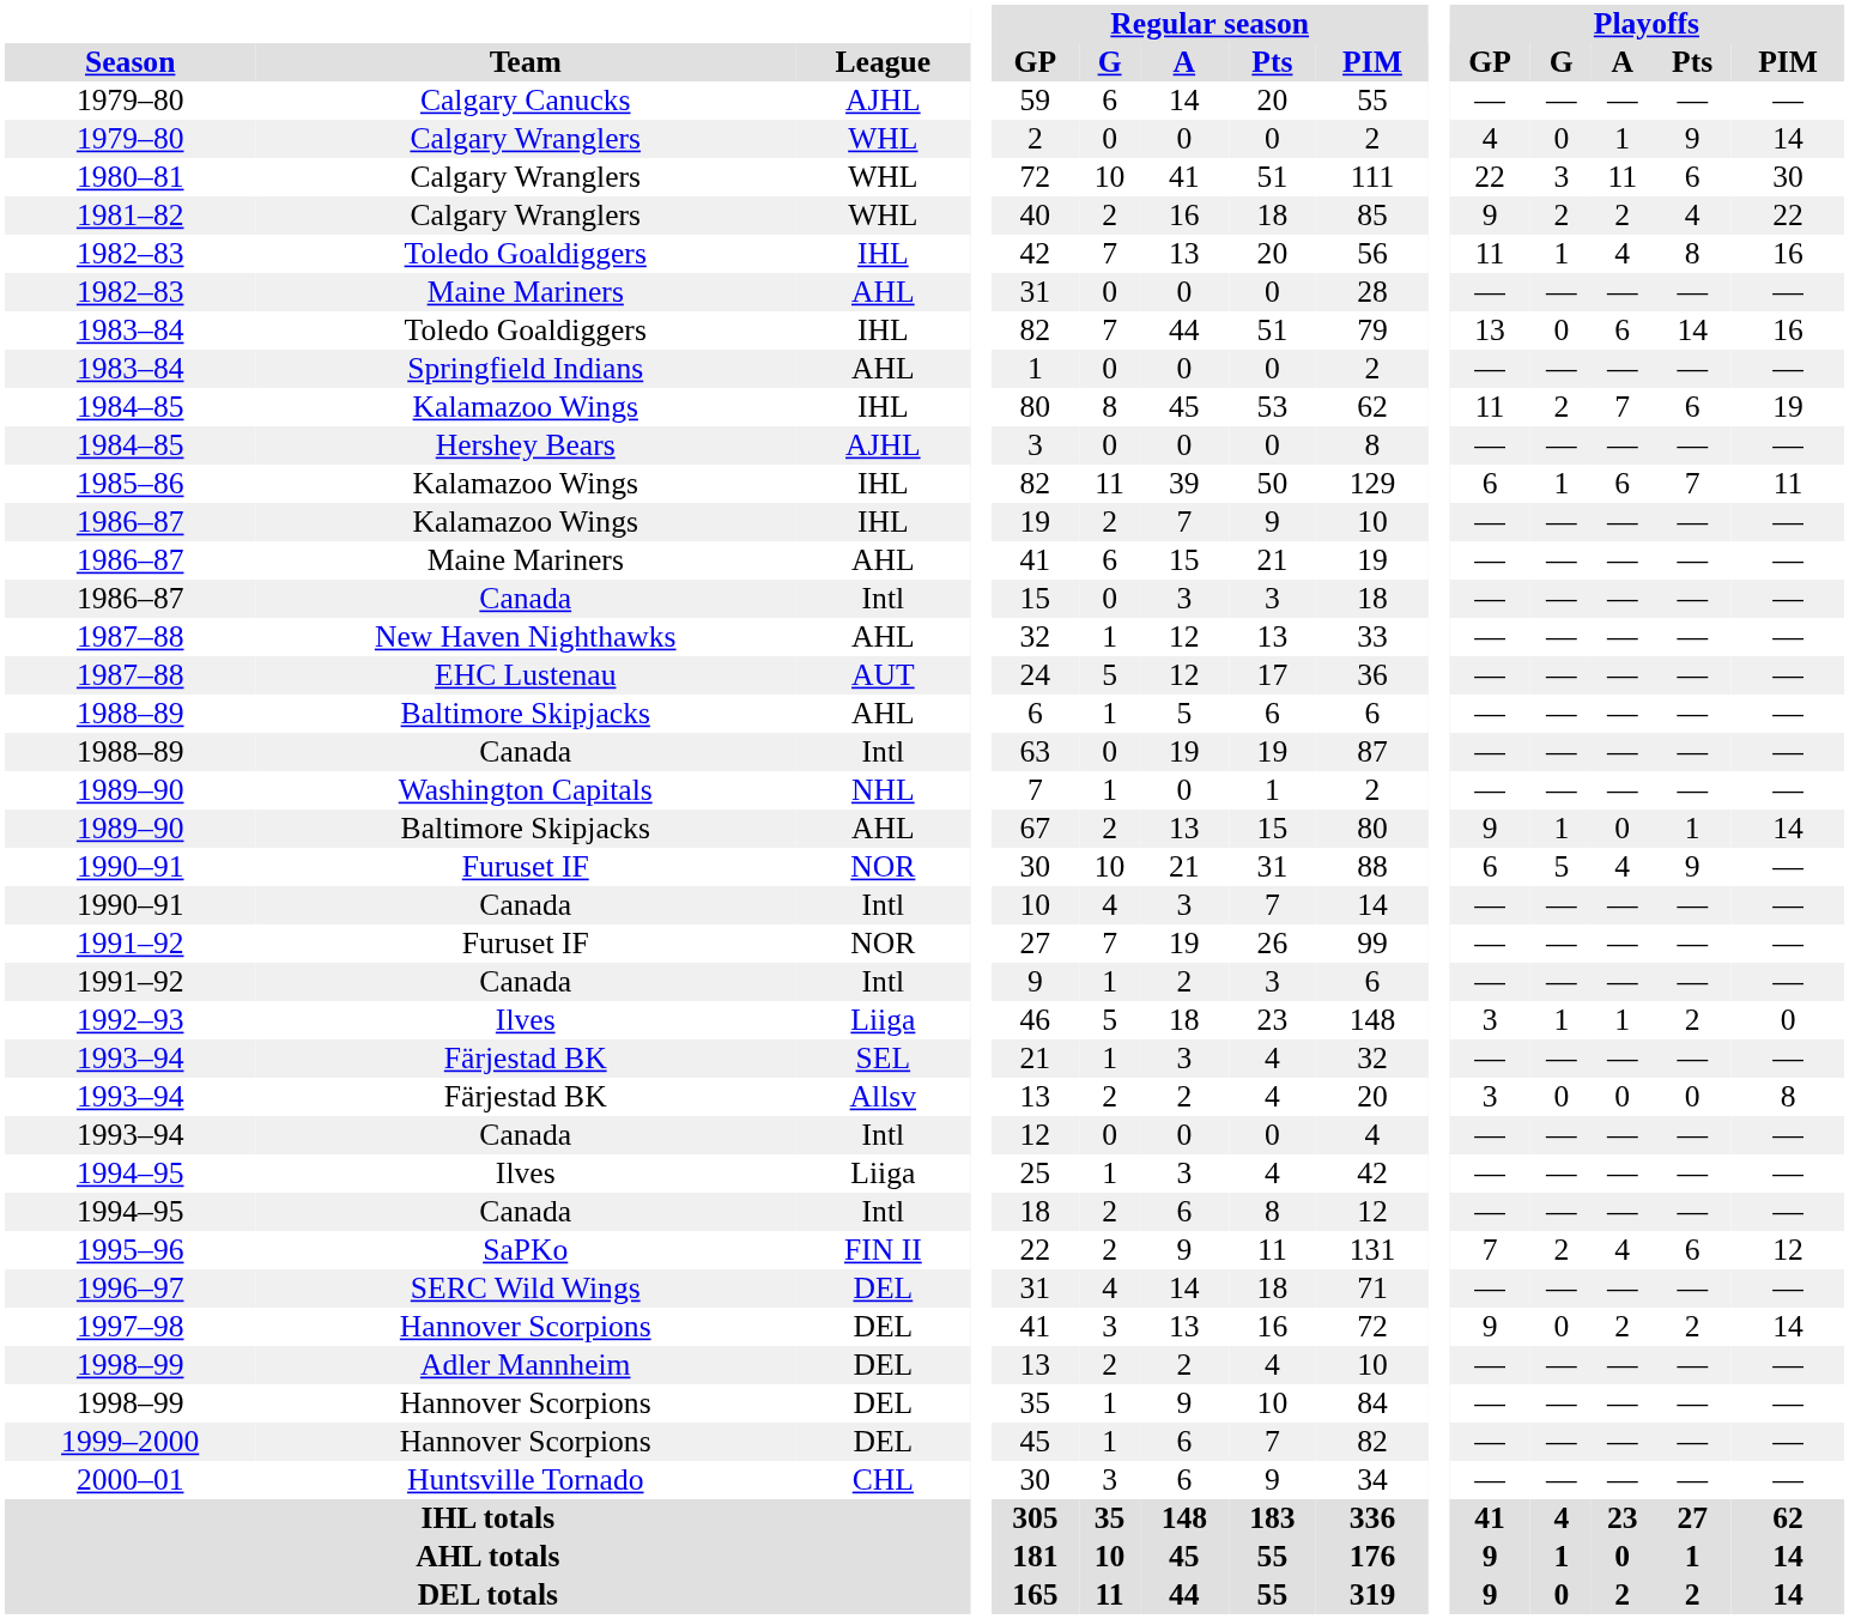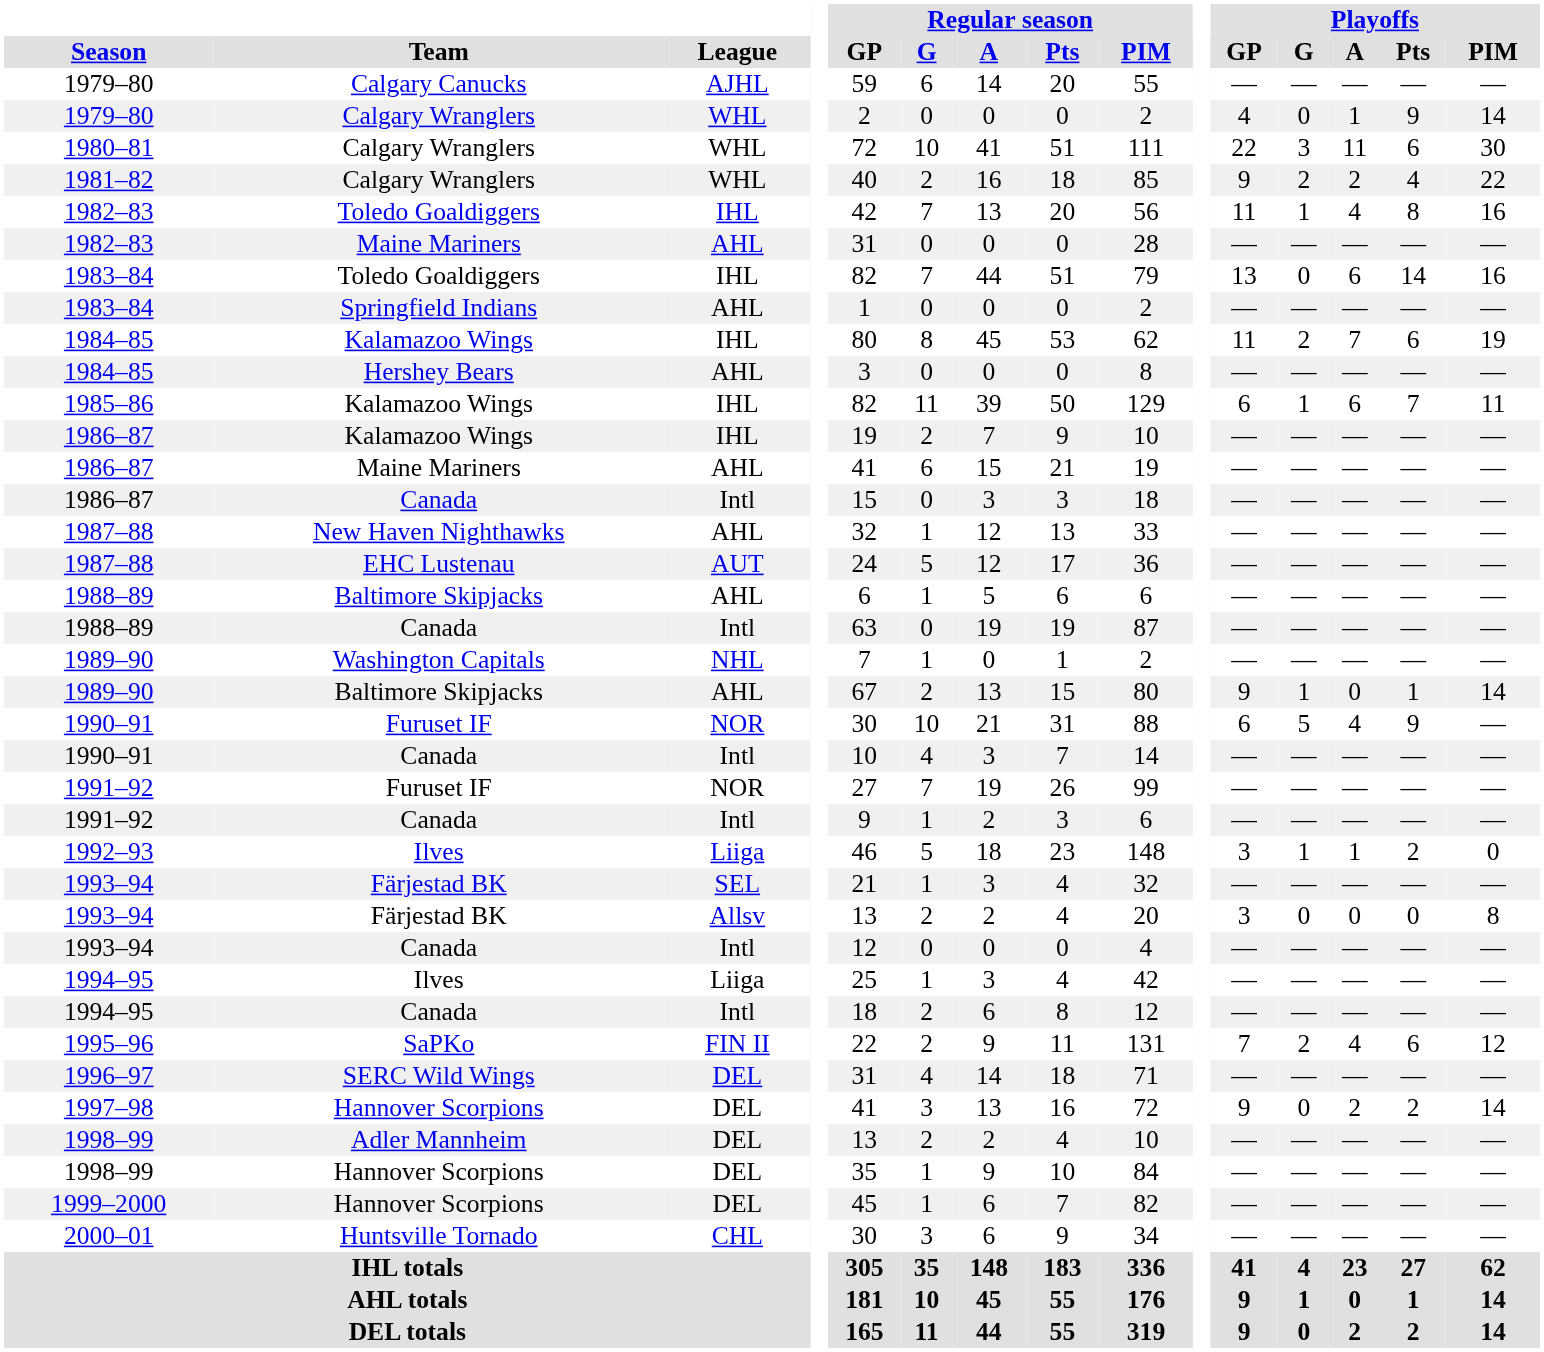1984–85 / Hershey Bears | League: AJHL -> AHL
